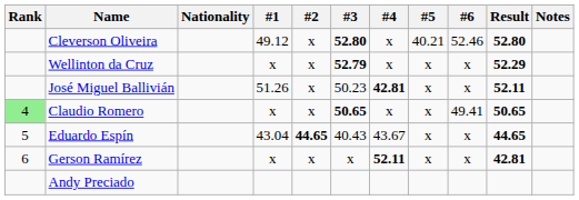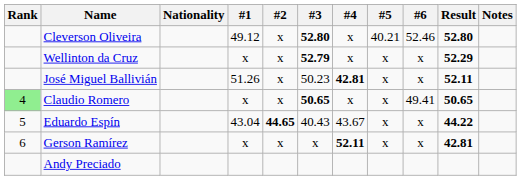Eduardo Espín | Result: 44.65 -> 44.22
